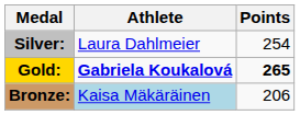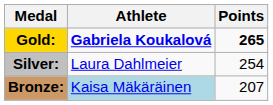rows swapped: Gold: <-> Silver:
Bronze: | Points: 206 -> 207
